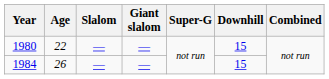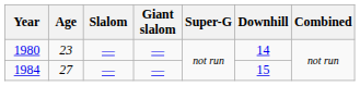1980 | Age: 22 -> 23
1980 | Downhill: 15 -> 14
1984 | Age: 26 -> 27
